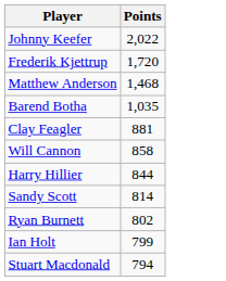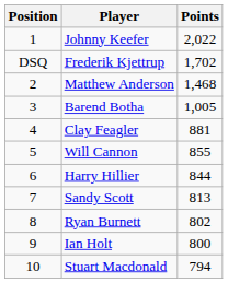+ column: Position | 1 | DSQ | 2 | 3 | 4 | 5 | 6 | 7 | 8 | 9 | 10
Frederik Kjettrup | Points: 1,720 -> 1,702
Barend Botha | Points: 1,035 -> 1,005
Will Cannon | Points: 858 -> 855
Sandy Scott | Points: 814 -> 813
Ian Holt | Points: 799 -> 800
